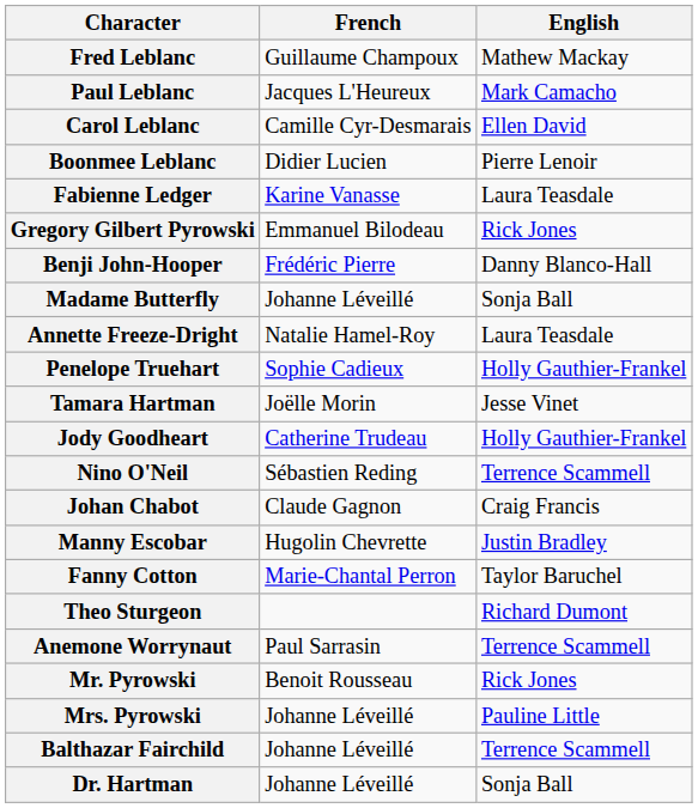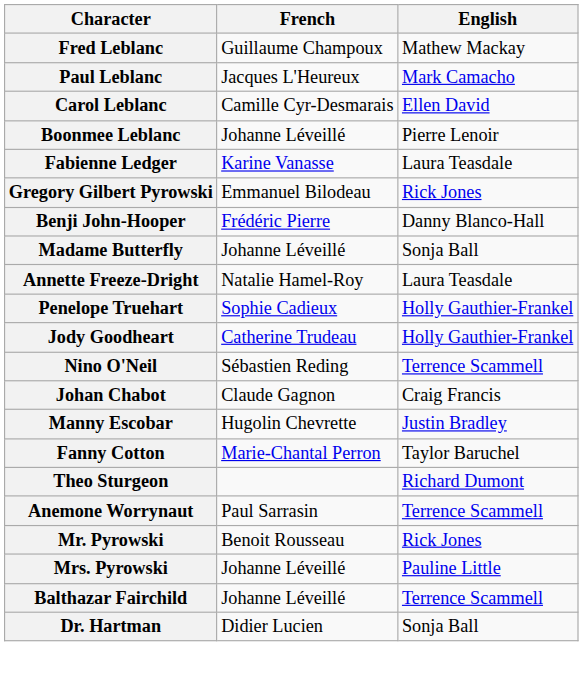Boonmee Leblanc | French: Didier Lucien -> Johanne Léveillé
- row: Tamara Hartman | Joëlle Morin | Jesse Vinet
Dr. Hartman | French: Johanne Léveillé -> Didier Lucien
